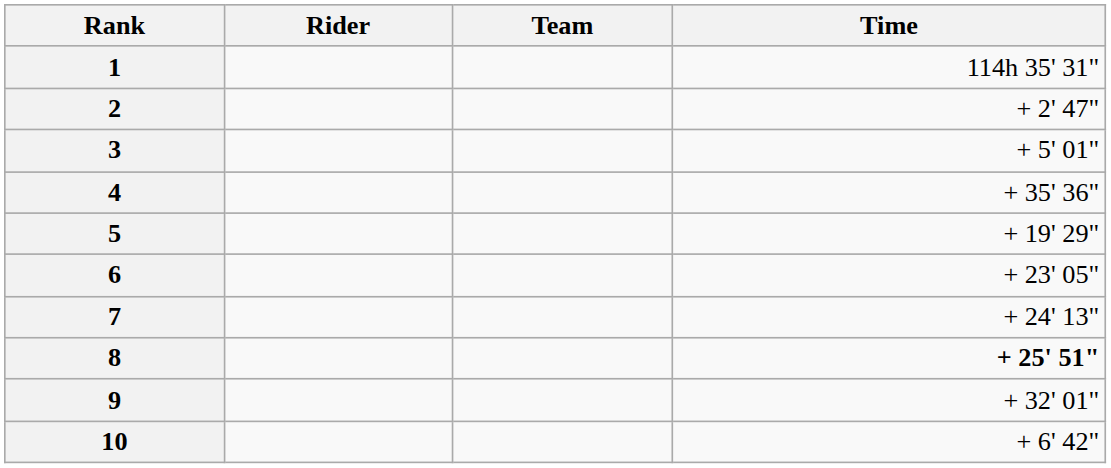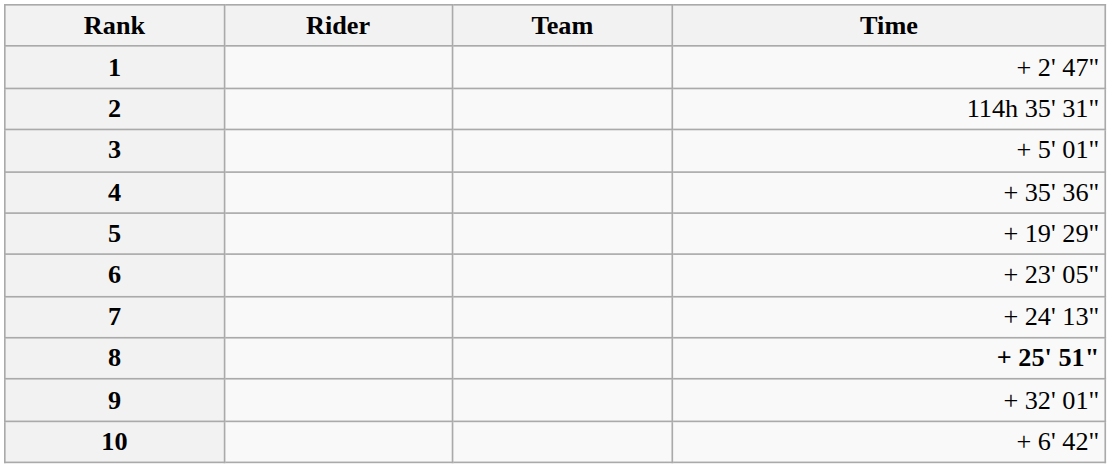1 | Time: 114h 35' 31" -> + 2' 47"
2 | Time: + 2' 47" -> 114h 35' 31"
